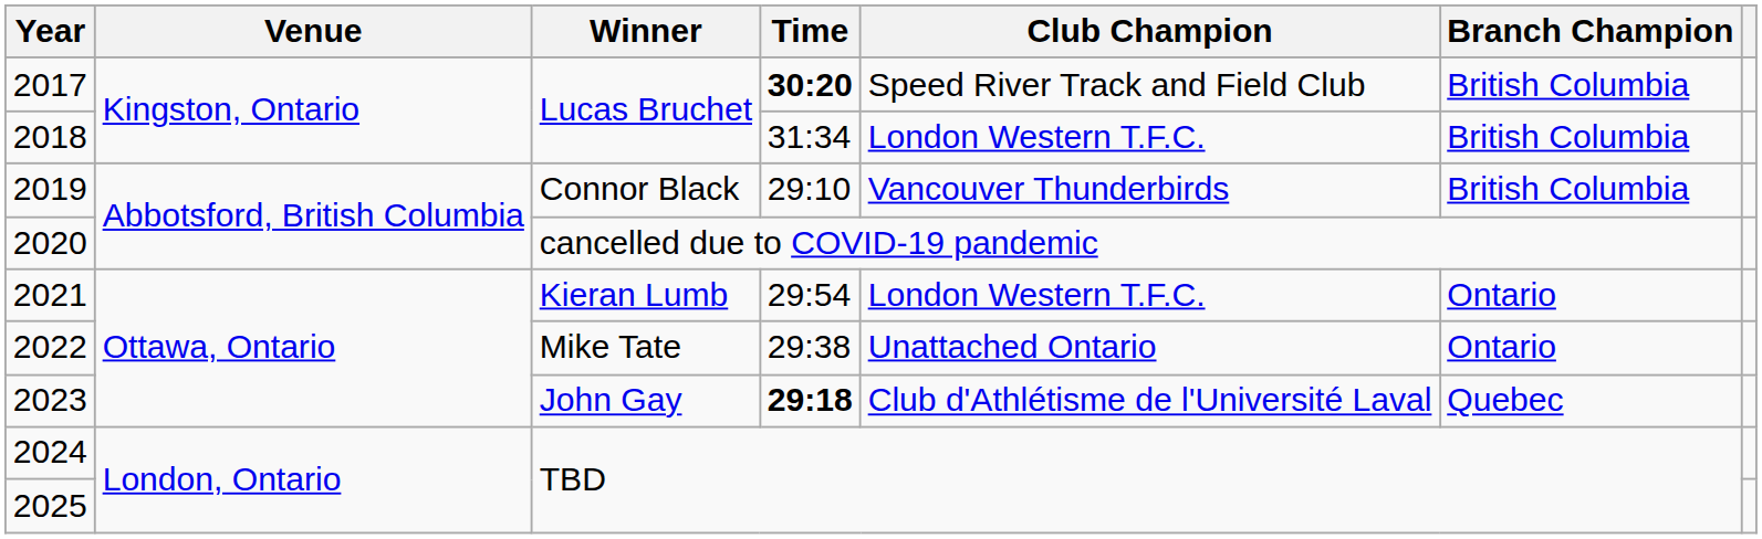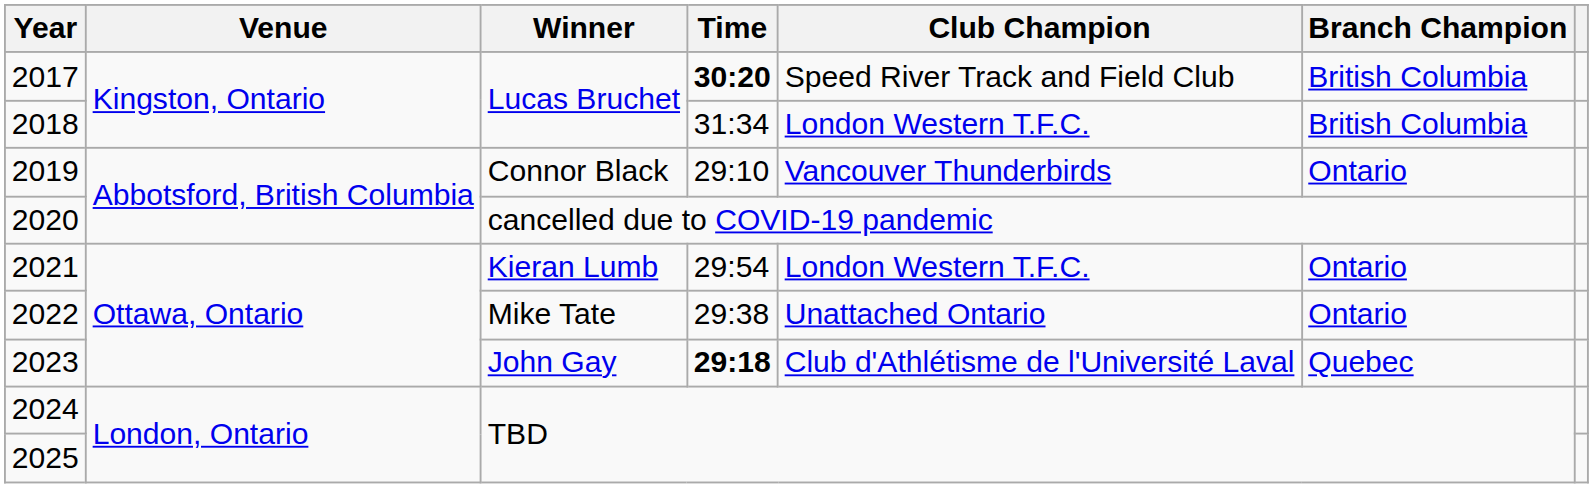2019 | Branch Champion: British Columbia -> Ontario
